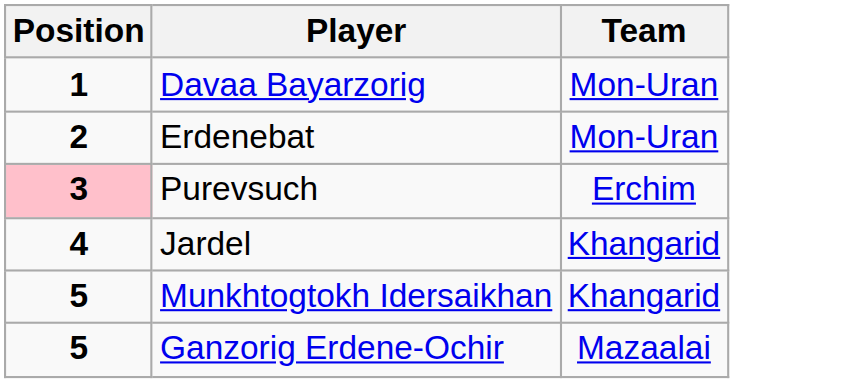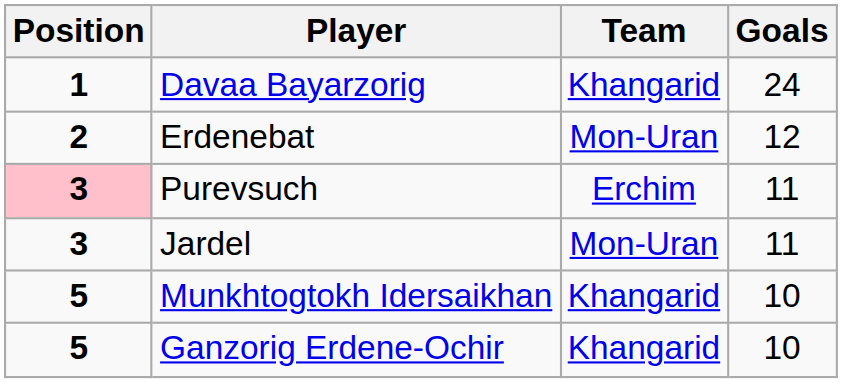+ column: Goals | 24 | 12 | 11 | 11 | 10 | 10
Davaa Bayarzorig | Team: Mon-Uran -> Khangarid
Jardel | Position: 4 -> 3
Jardel | Team: Khangarid -> Mon-Uran
Ganzorig Erdene-Ochir | Team: Mazaalai -> Khangarid
